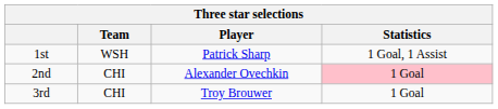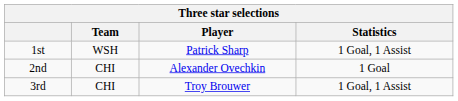2nd | Statistics: pink background -> no background
3rd | Statistics: 1 Goal -> 1 Goal, 1 Assist
